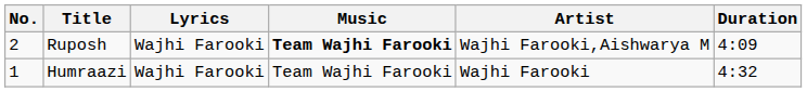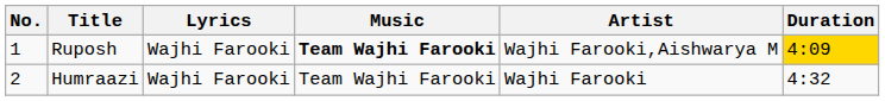Ruposh | No.: 2 -> 1
Ruposh | Duration: no background -> gold background
Humraazi | No.: 1 -> 2
